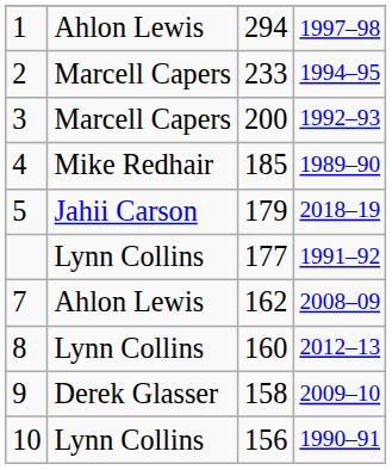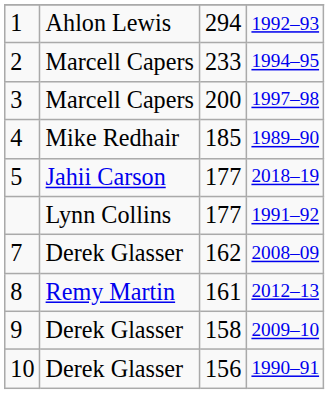1 | column 4: 1997–98 -> 1992–93
3 | column 4: 1992–93 -> 1997–98
5 | column 3: 179 -> 177
7 | column 2: Ahlon Lewis -> Derek Glasser
8 | column 2: Lynn Collins -> Remy Martin
8 | column 3: 160 -> 161
10 | column 2: Lynn Collins -> Derek Glasser
